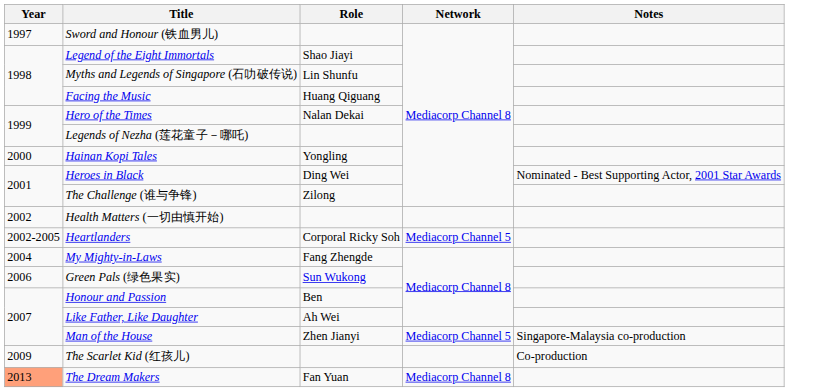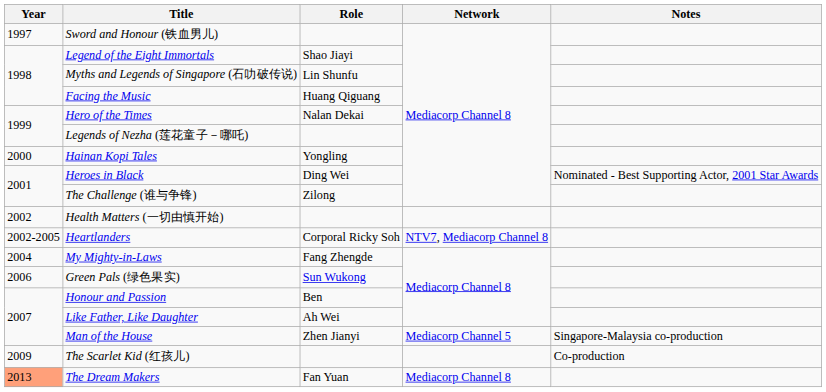Heartlanders | Network: Mediacorp Channel 5 -> NTV7, Mediacorp Channel 8
